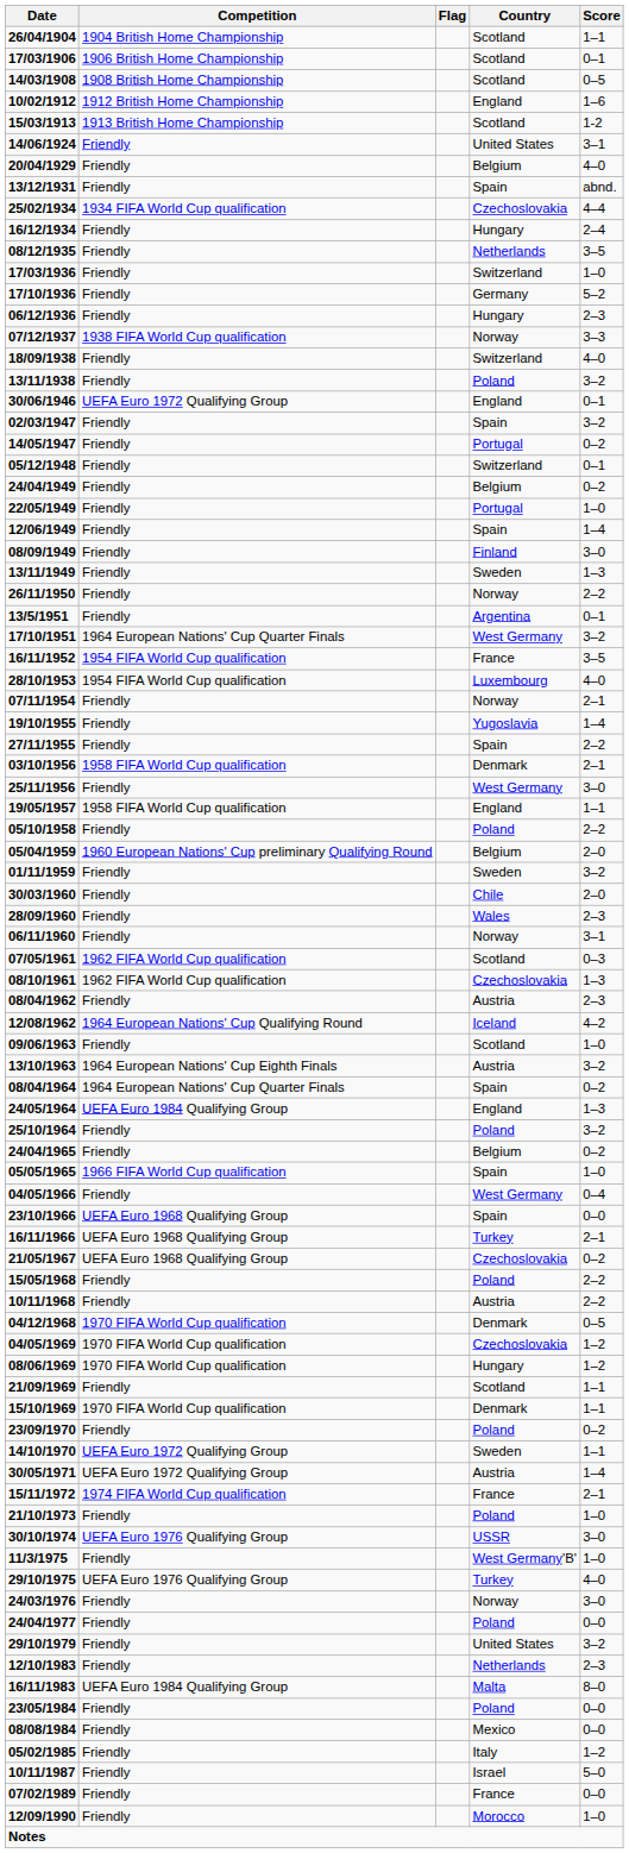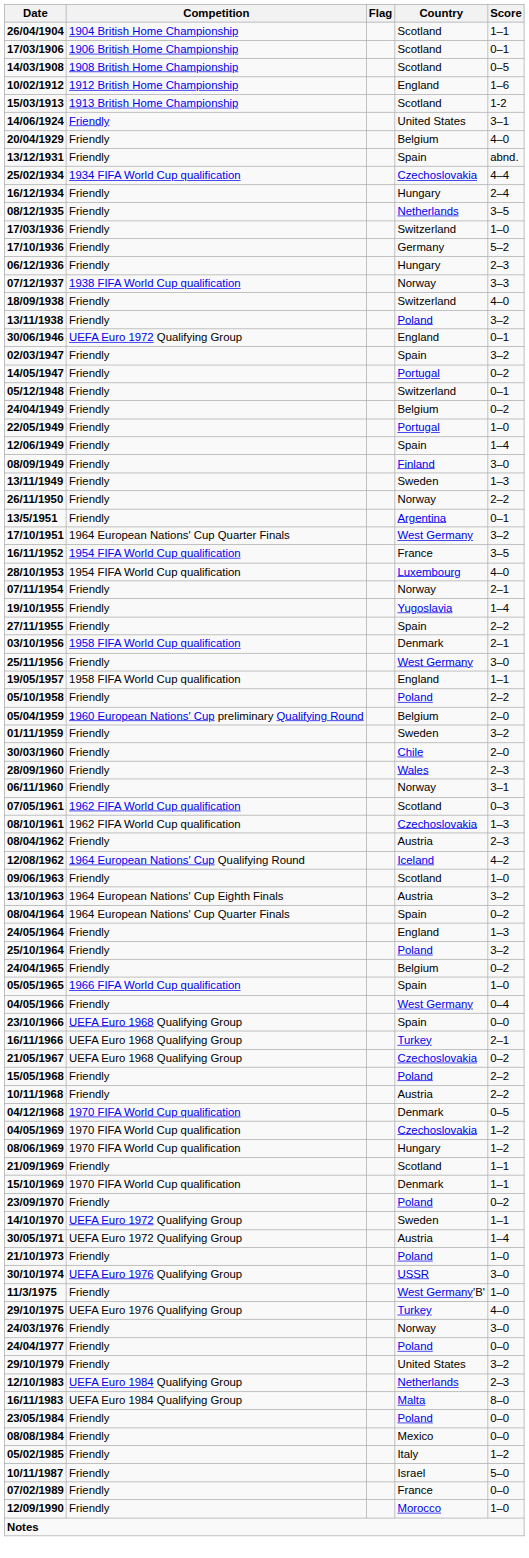24/05/1964 | Competition: UEFA Euro 1984 Qualifying Group -> Friendly
- row: 15/11/1972 | 1974 FIFA World Cup qualification | France | 2–1
12/10/1983 | Competition: Friendly -> UEFA Euro 1984 Qualifying Group
